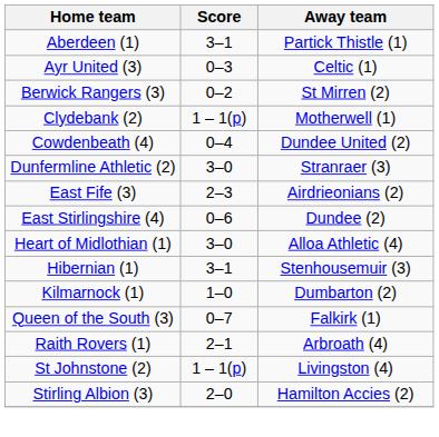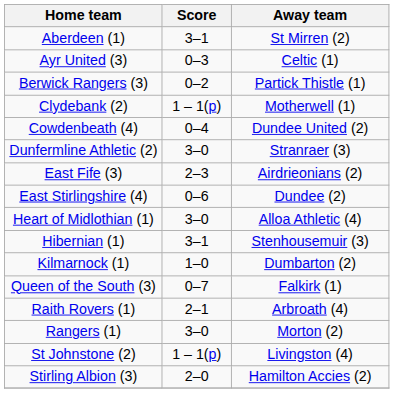Aberdeen (1) | Away team: Partick Thistle (1) -> St Mirren (2)
Berwick Rangers (3) | Away team: St Mirren (2) -> Partick Thistle (1)
+ row: Rangers (1) | 3–0 | Morton (2)
